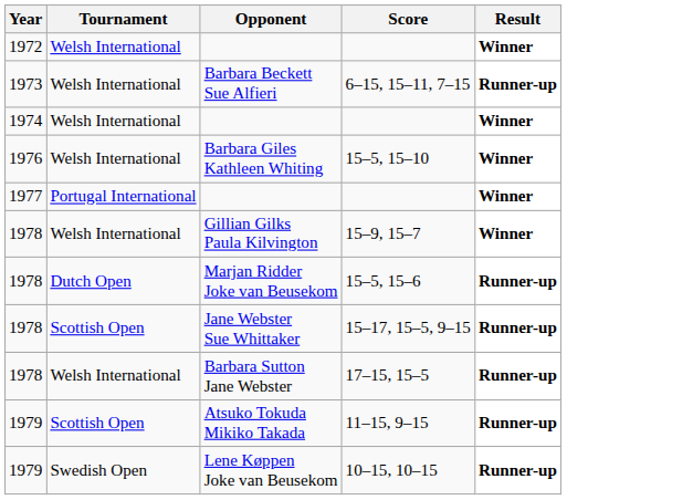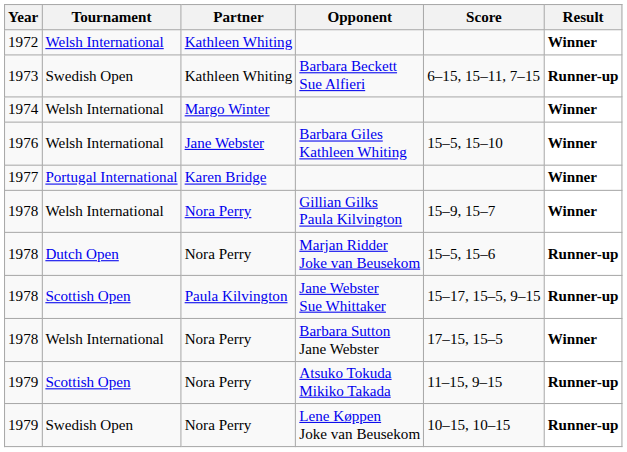+ column: Partner | Kathleen Whiting | Kathleen Whiting | Margo Winter | Jane Webster | Karen Bridge | Nora Perry | Nora Perry | Paula Kilvington | Nora Perry | Nora Perry | Nora Perry
Barbara Beckett Sue Alfieri | Tournament: Welsh International -> Swedish Open
Barbara Sutton Jane Webster | Result: Runner-up -> Winner
